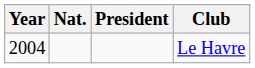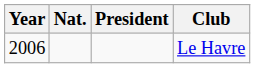Le Havre | Year: 2004 -> 2006
